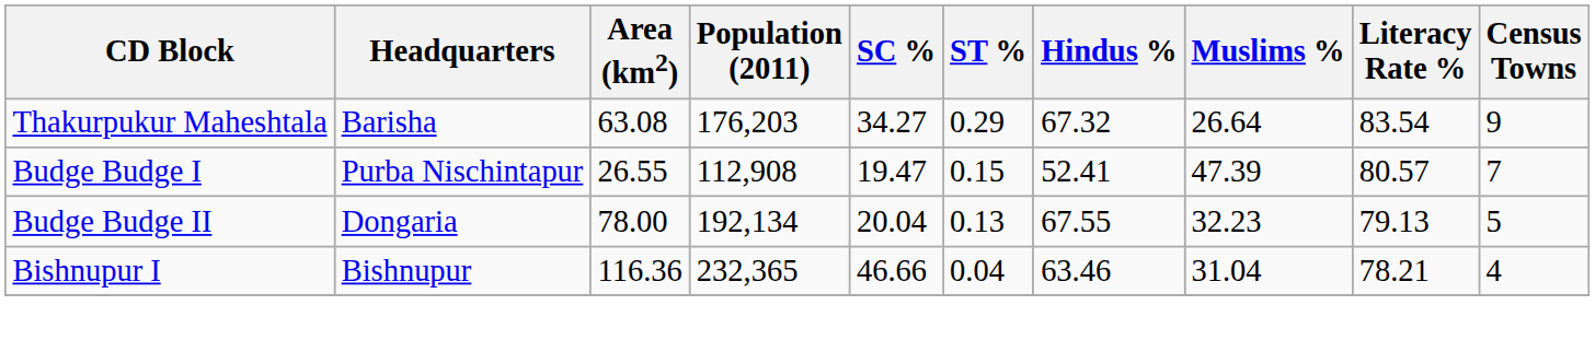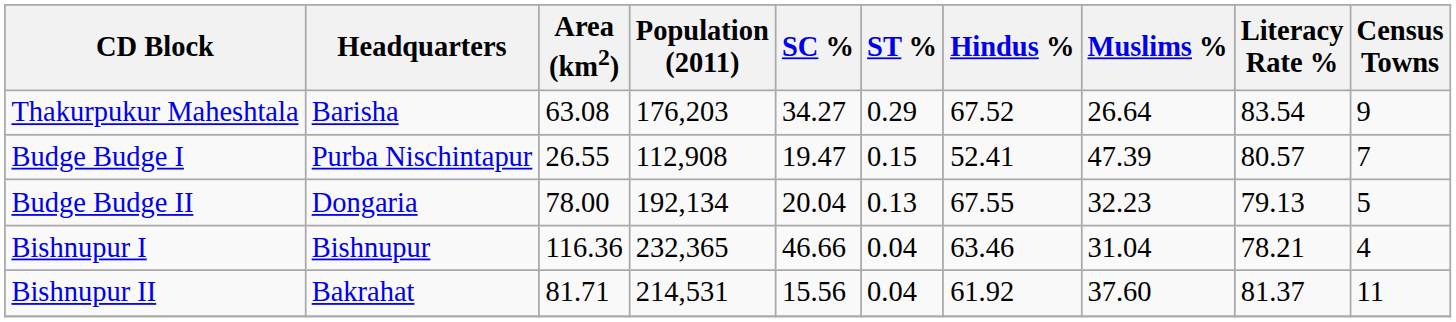Thakurpukur Maheshtala | Hindus %: 67.32 -> 67.52
+ row: Bishnupur II | Bakrahat | 81.71 | 214,531 | 15.56 | 0.04 | 61.92 | 37.60 | 81.37 | 11
